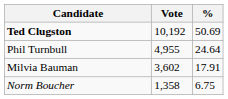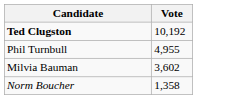- column: % | 50.69 | 24.64 | 17.91 | 6.75
